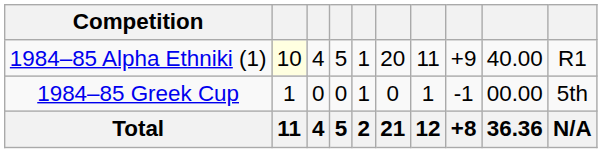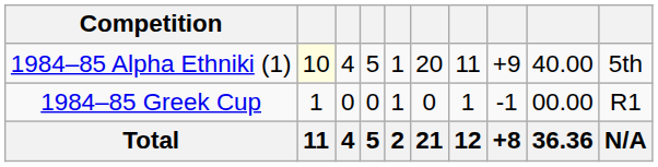1984–85 Alpha Ethniki (1) | column 10: R1 -> 5th
1984–85 Greek Cup | column 10: 5th -> R1
